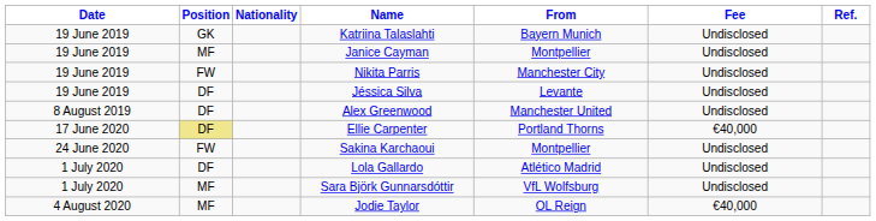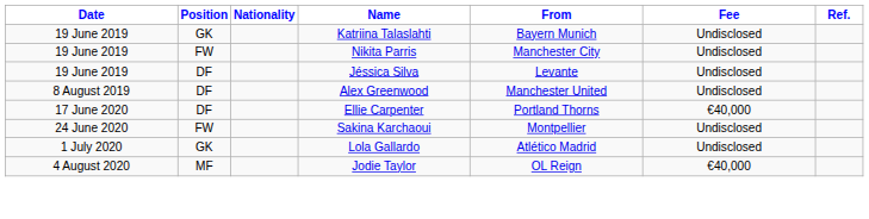- row: 19 June 2019 | MF | Janice Cayman | Montpellier | Undisclosed
Ellie Carpenter | Position: khaki background -> no background
Lola Gallardo | Position: DF -> GK
- row: 1 July 2020 | MF | Sara Björk Gunnarsdóttir | VfL Wolfsburg | Undisclosed
